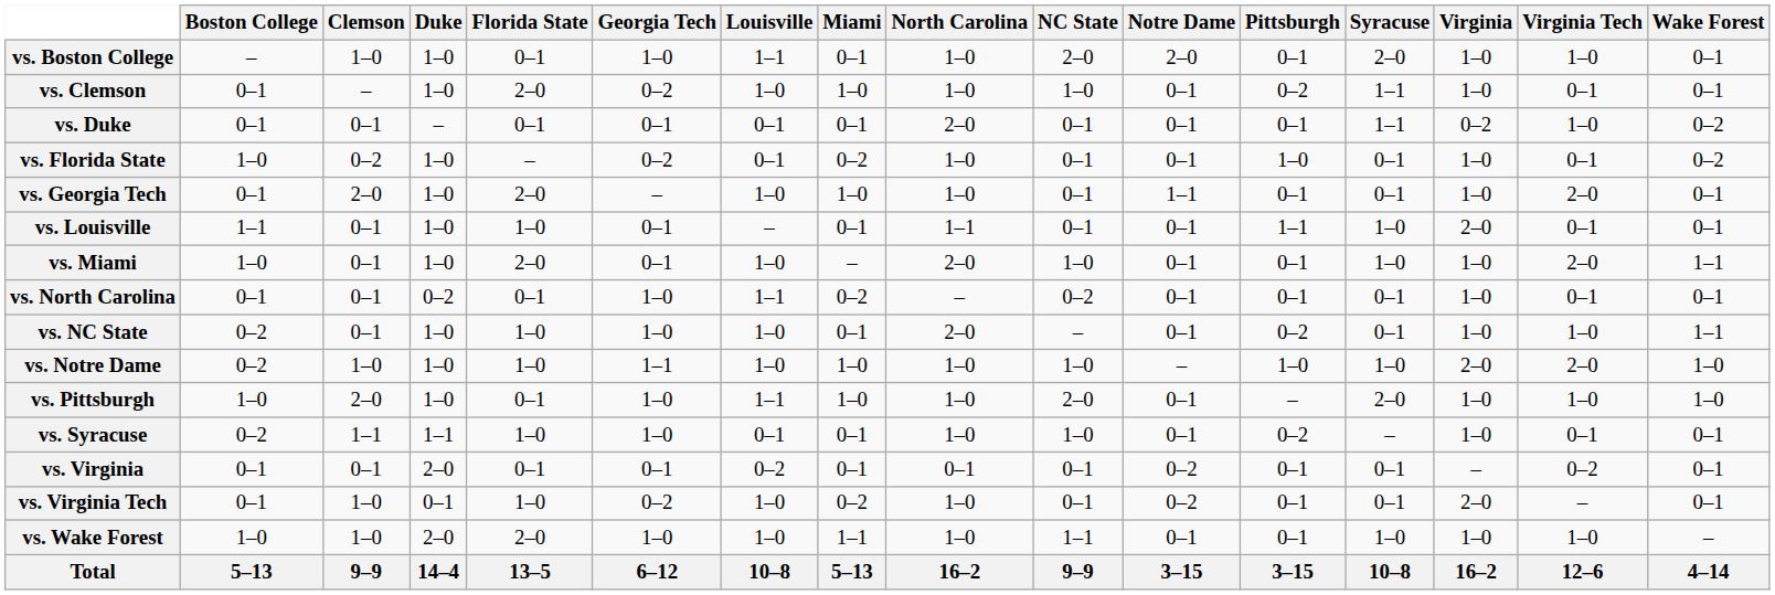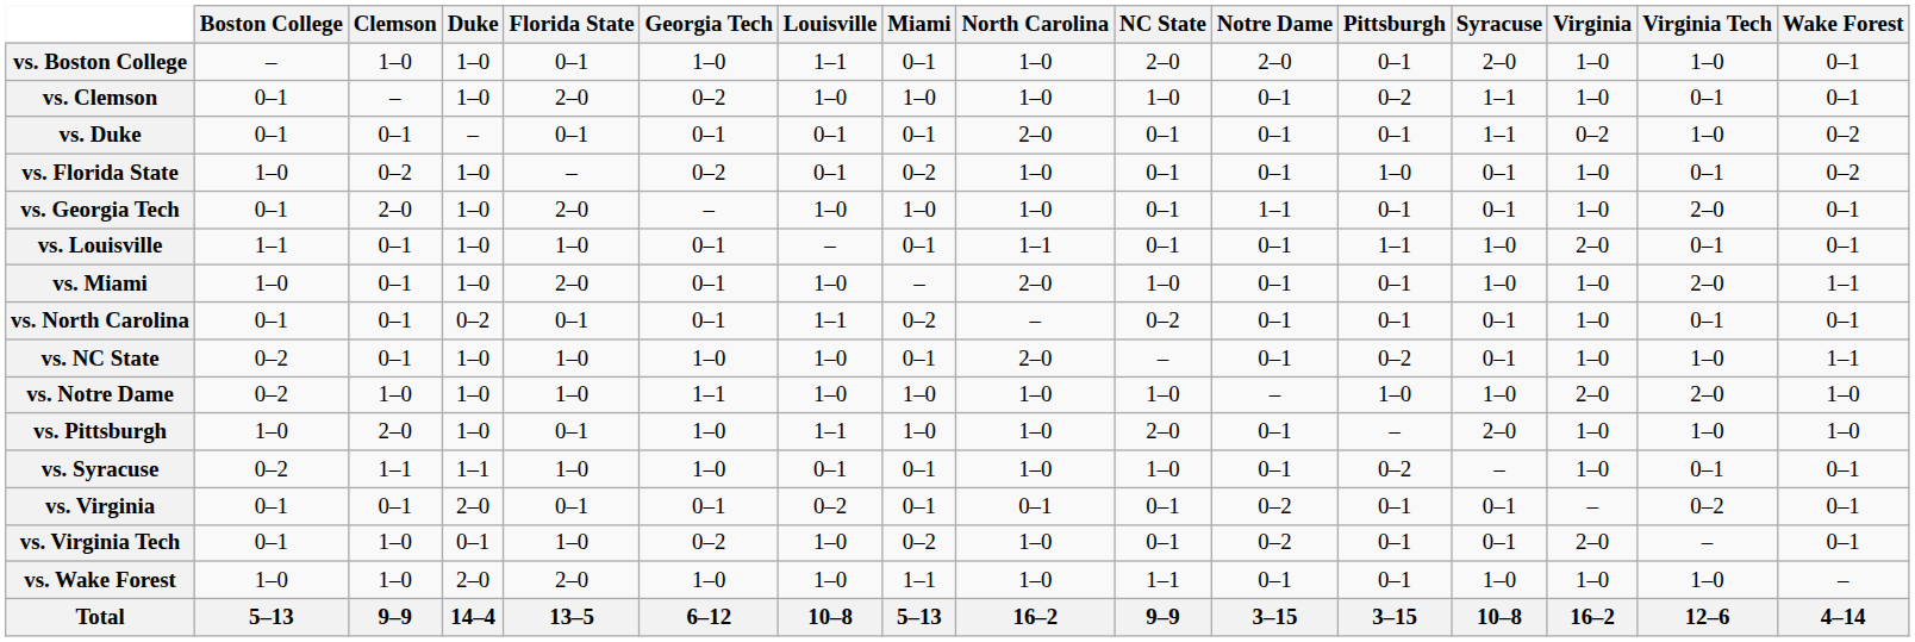vs. North Carolina | Georgia Tech: 1–0 -> 0–1
